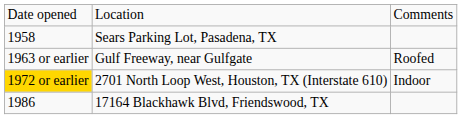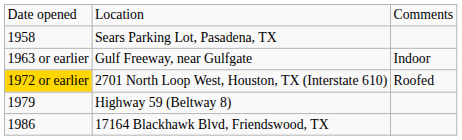Gulf Freeway, near Gulfgate | column 3: Roofed -> Indoor
2701 North Loop West, Houston, TX (Interstate 610) | column 3: Indoor -> Roofed
+ row: 1979 | Highway 59 (Beltway 8)
